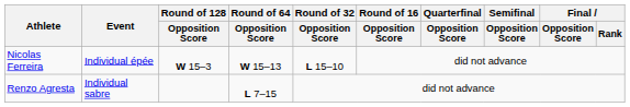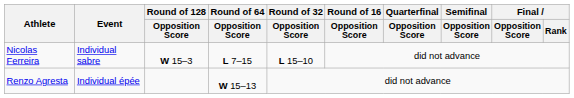Nicolas Ferreira | Event: Individual épée -> Individual sabre
Nicolas Ferreira | Round of 64 / Opposition Score: W 15–13 -> L 7–15
Renzo Agresta | Event: Individual sabre -> Individual épée
Renzo Agresta | Round of 64 / Opposition Score: L 7–15 -> W 15–13
